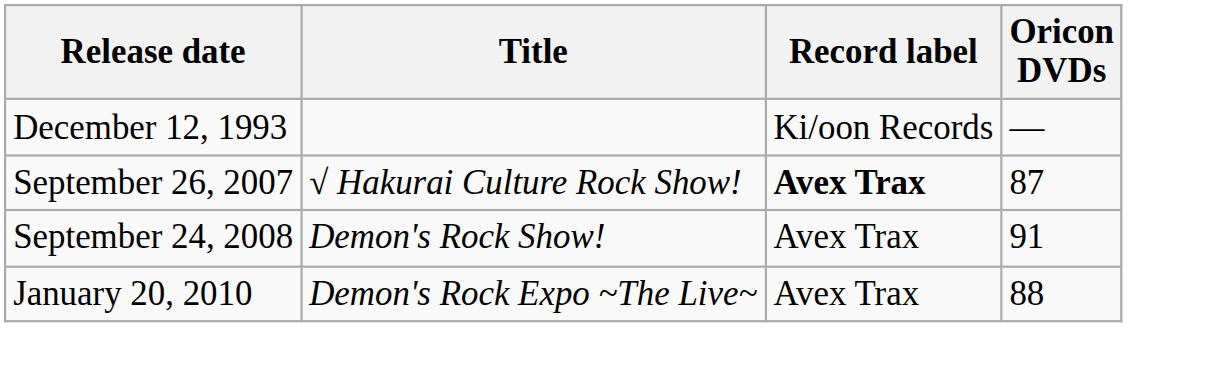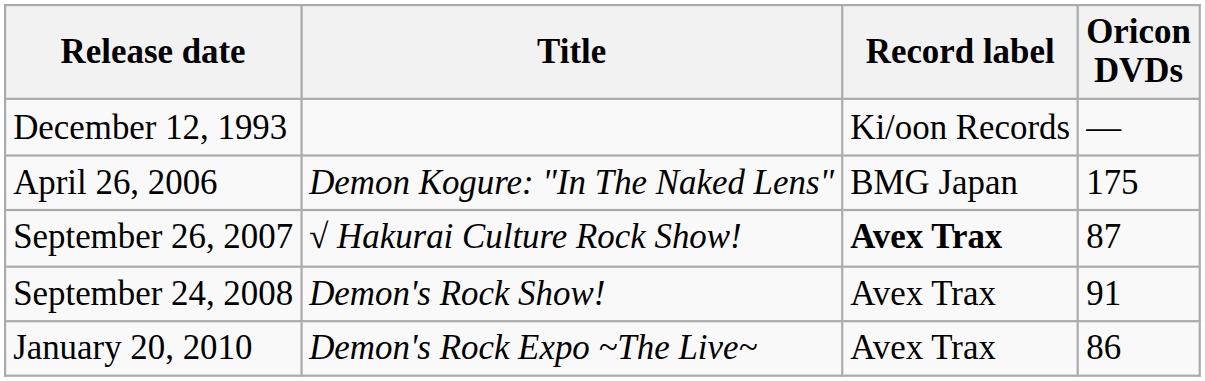+ row: April 26, 2006 | Demon Kogure: "In The Naked Lens" | BMG Japan | 175
January 20, 2010 | Oricon DVDs: 88 -> 86
